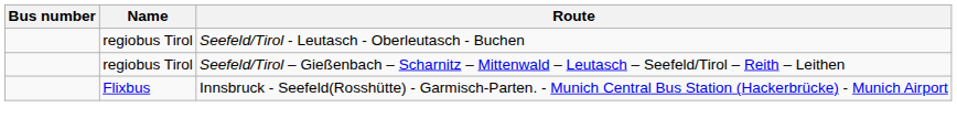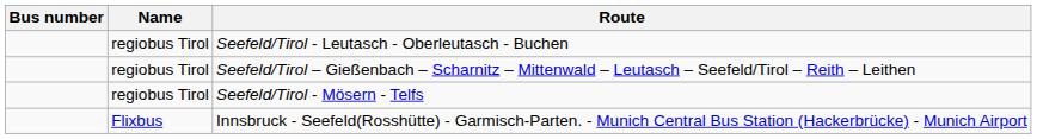+ row: regiobus Tirol | Seefeld/Tirol - Mösern - Telfs
